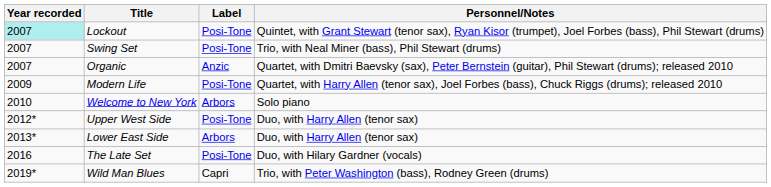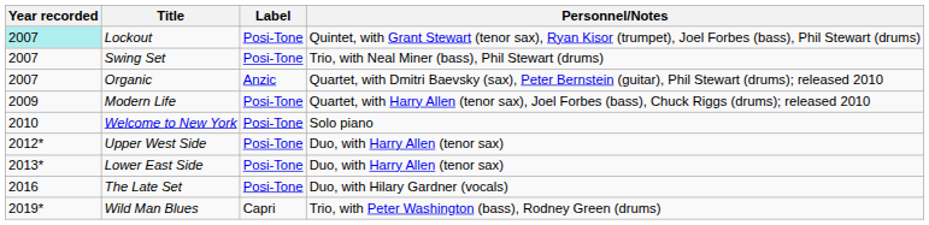Welcome to New York | Label: Arbors -> Posi-Tone
Lower East Side | Label: Arbors -> Posi-Tone
